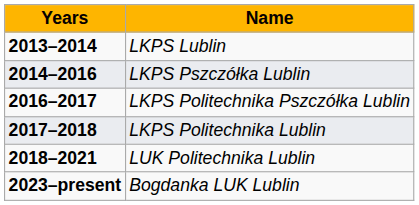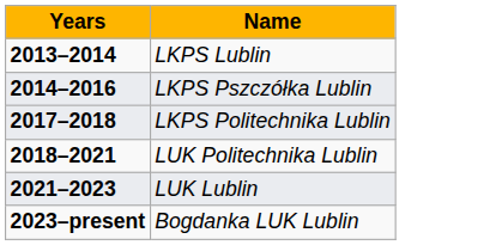- row: 2016–2017 | LKPS Politechnika Pszczółka Lublin
+ row: 2021–2023 | LUK Lublin
